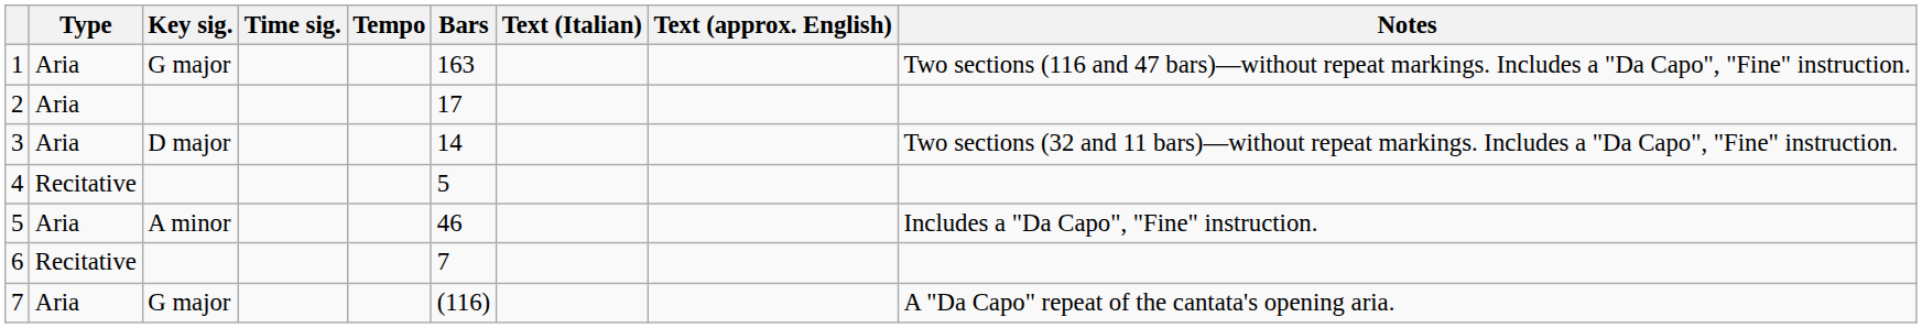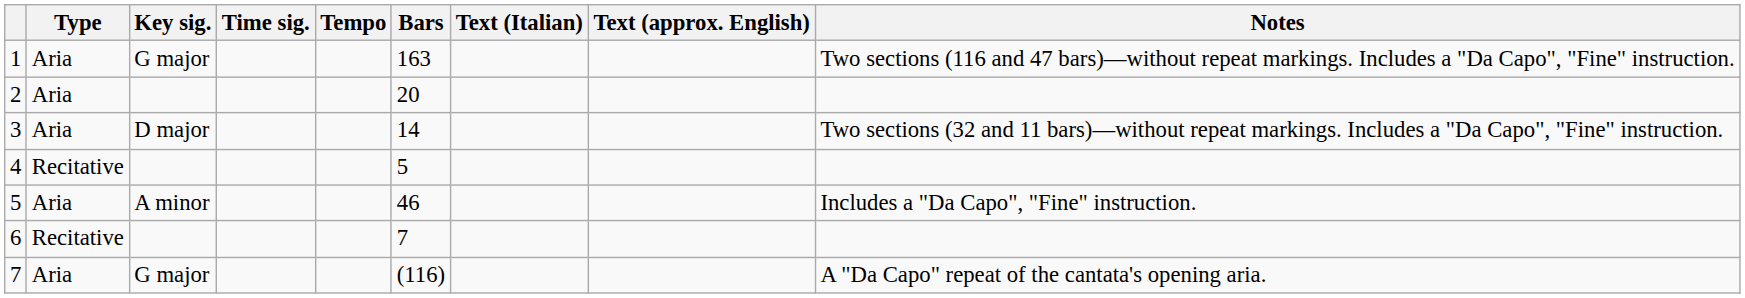2 | Bars: 17 -> 20
